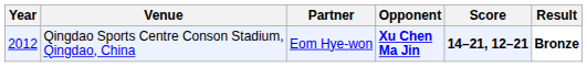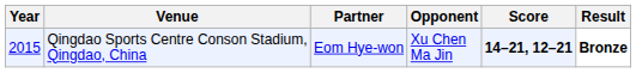Qingdao Sports Centre Conson Stadium, Qingdao, China | Year: 2012 -> 2015
Qingdao Sports Centre Conson Stadium, Qingdao, China | Opponent: bold -> normal
